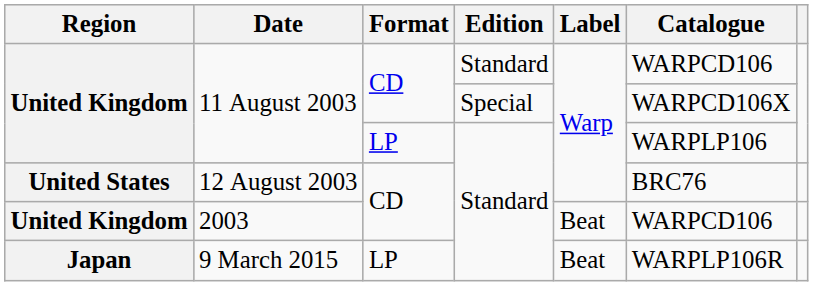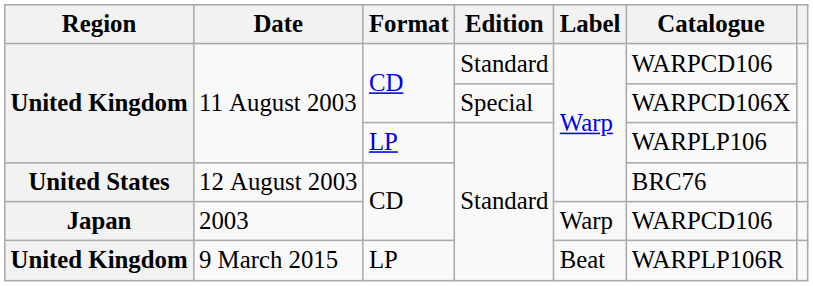2003 | Region: United Kingdom -> Japan
2003 | Label: Beat -> Warp
9 March 2015 | Region: Japan -> United Kingdom
